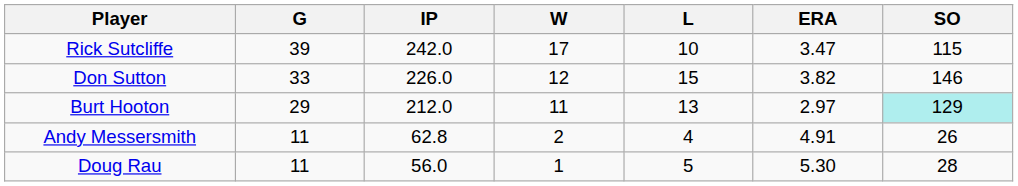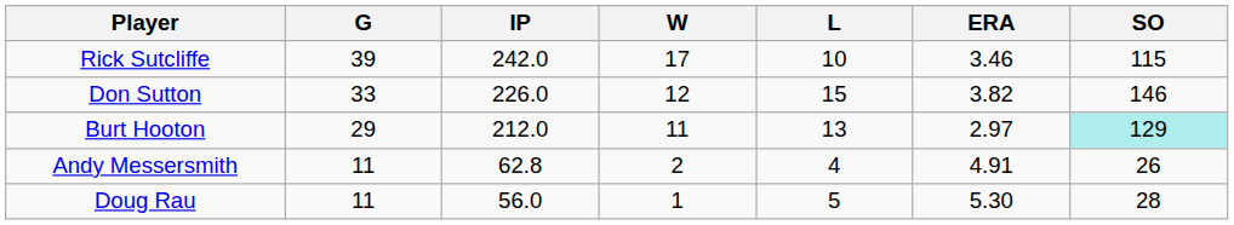Rick Sutcliffe | ERA: 3.47 -> 3.46
